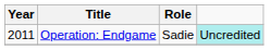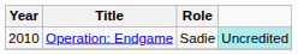Operation: Endgame | Year: 2011 -> 2010
